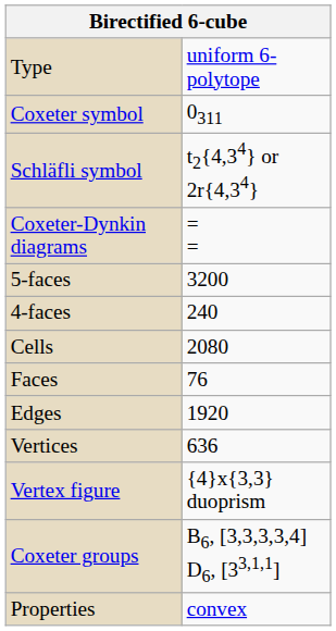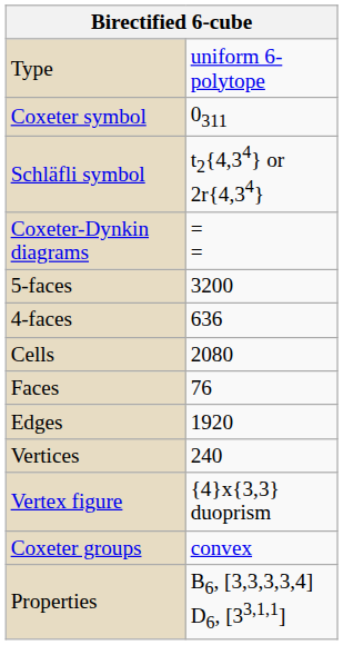4-faces | column 2: 240 -> 636
Vertices | column 2: 636 -> 240
Coxeter groups | column 2: B6, [3,3,3,3,4] D6, [33,1,1] -> convex
Properties | column 2: convex -> B6, [3,3,3,3,4] D6, [33,1,1]
